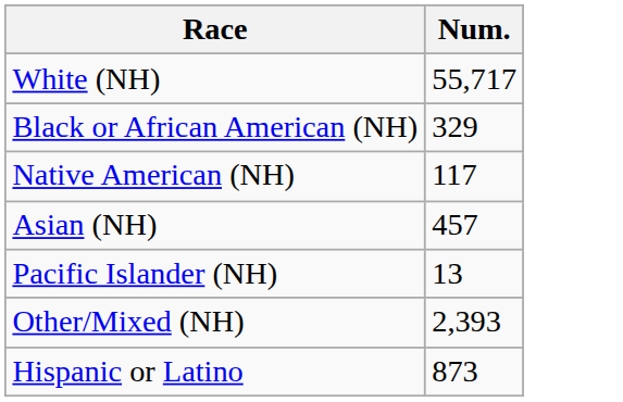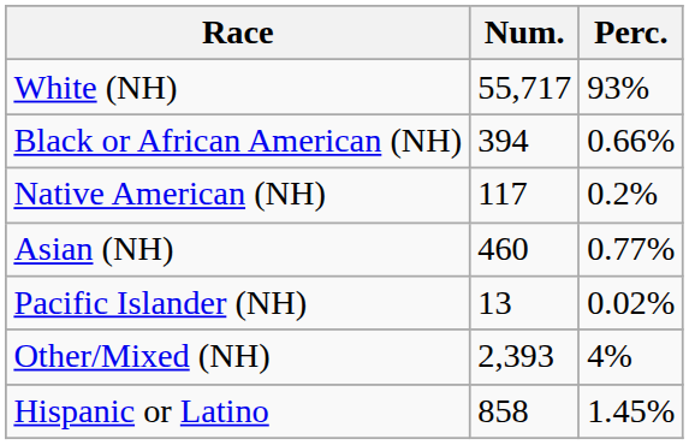+ column: Perc. | 93% | 0.66% | 0.2% | 0.77% | 0.02% | 4% | 1.45%
Black or African American (NH) | Num.: 329 -> 394
Asian (NH) | Num.: 457 -> 460
Hispanic or Latino | Num.: 873 -> 858
